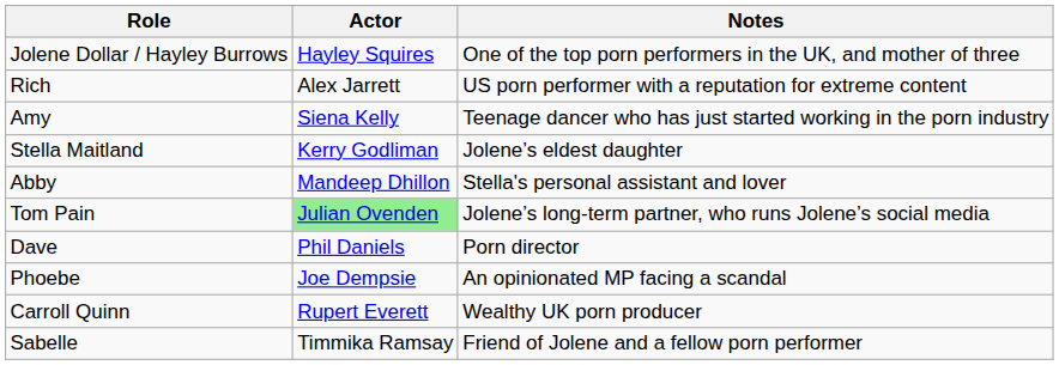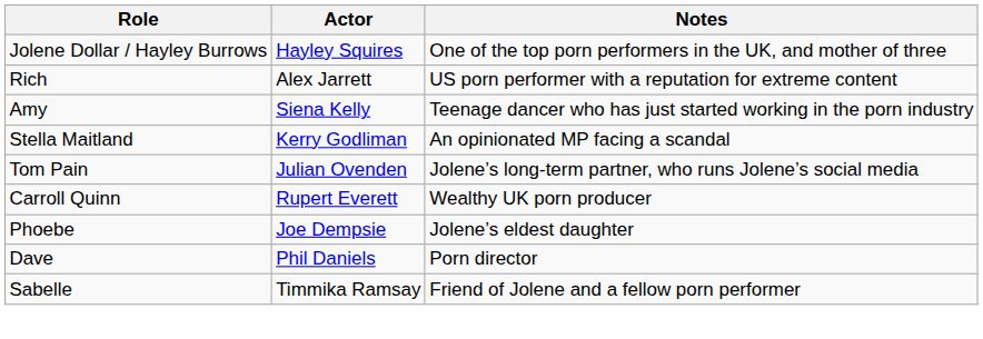Stella Maitland | Notes: Jolene’s eldest daughter -> An opinionated MP facing a scandal
- row: Abby | Mandeep Dhillon | Stella's personal assistant and lover
Tom Pain | Actor: lightgreen background -> no background
rows swapped: Carroll Quinn <-> Dave
Phoebe | Notes: An opinionated MP facing a scandal -> Jolene’s eldest daughter
